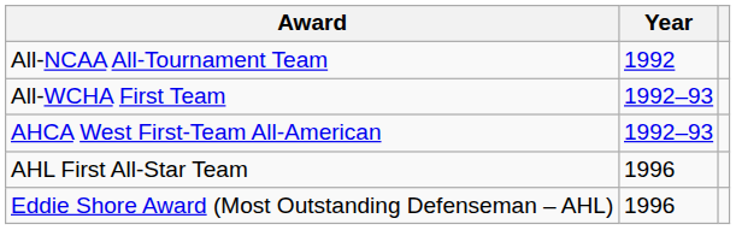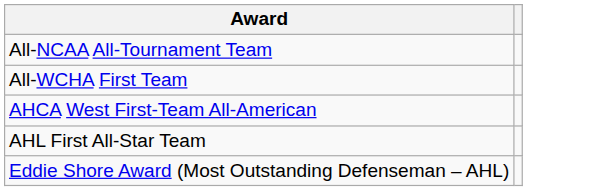- column: Year | 1992 | 1992–93 | 1992–93 | 1996 | 1996
